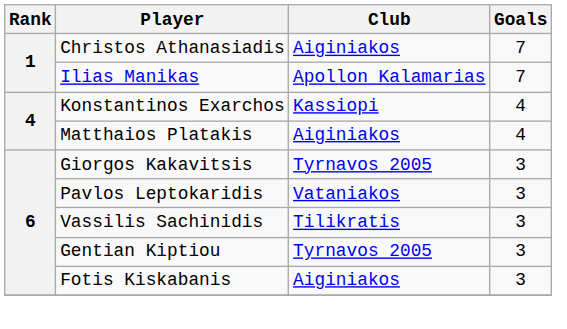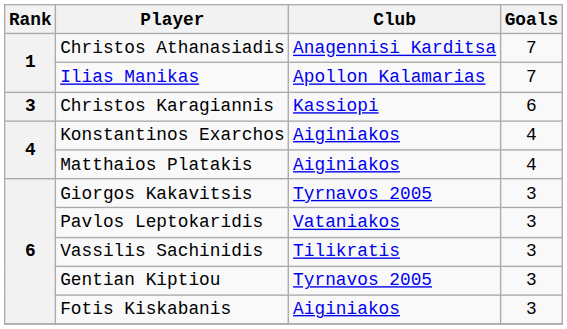Christos Athanasiadis | Club: Aiginiakos -> Anagennisi Karditsa
+ row: 3 | Christos Karagiannis | Kassiopi | 6
Konstantinos Exarchos | Club: Kassiopi -> Aiginiakos
